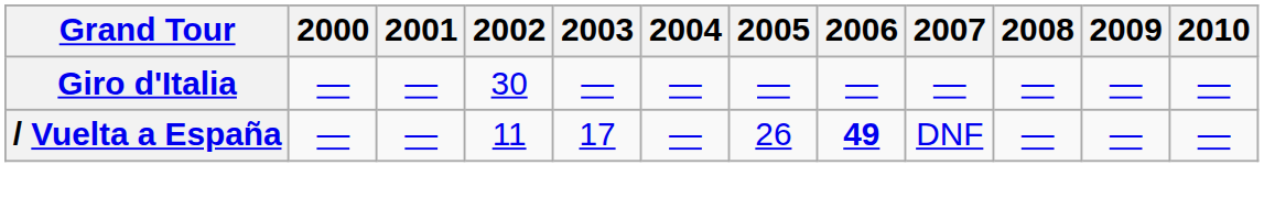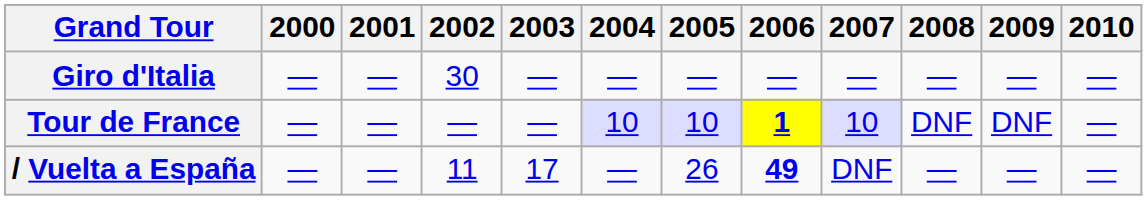+ row: Tour de France | — | — | — | — | 10 | 10 | 1 | 10 | DNF | DNF | —
